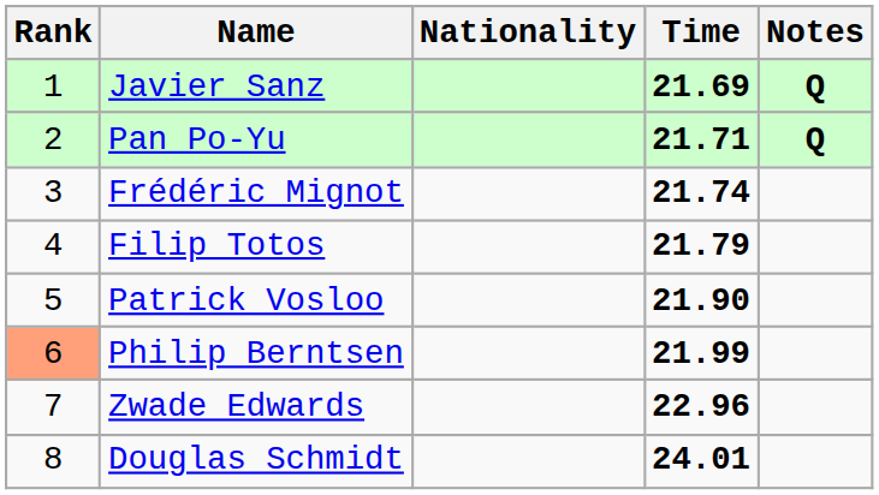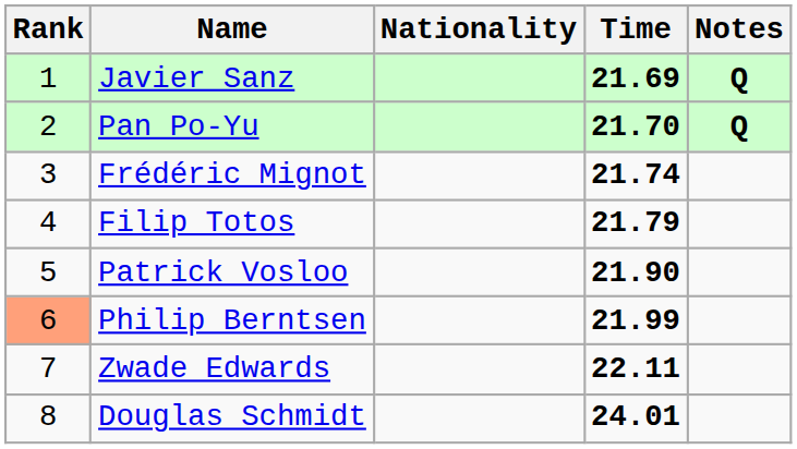Pan Po-Yu | Time: 21.71 -> 21.70
Zwade Edwards | Time: 22.96 -> 22.11
